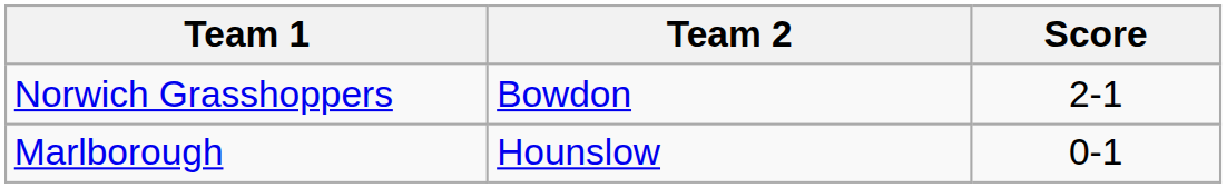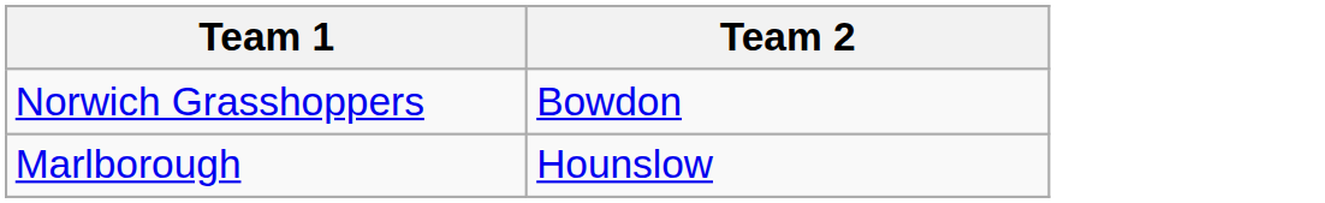- column: Score | 2-1 | 0-1
